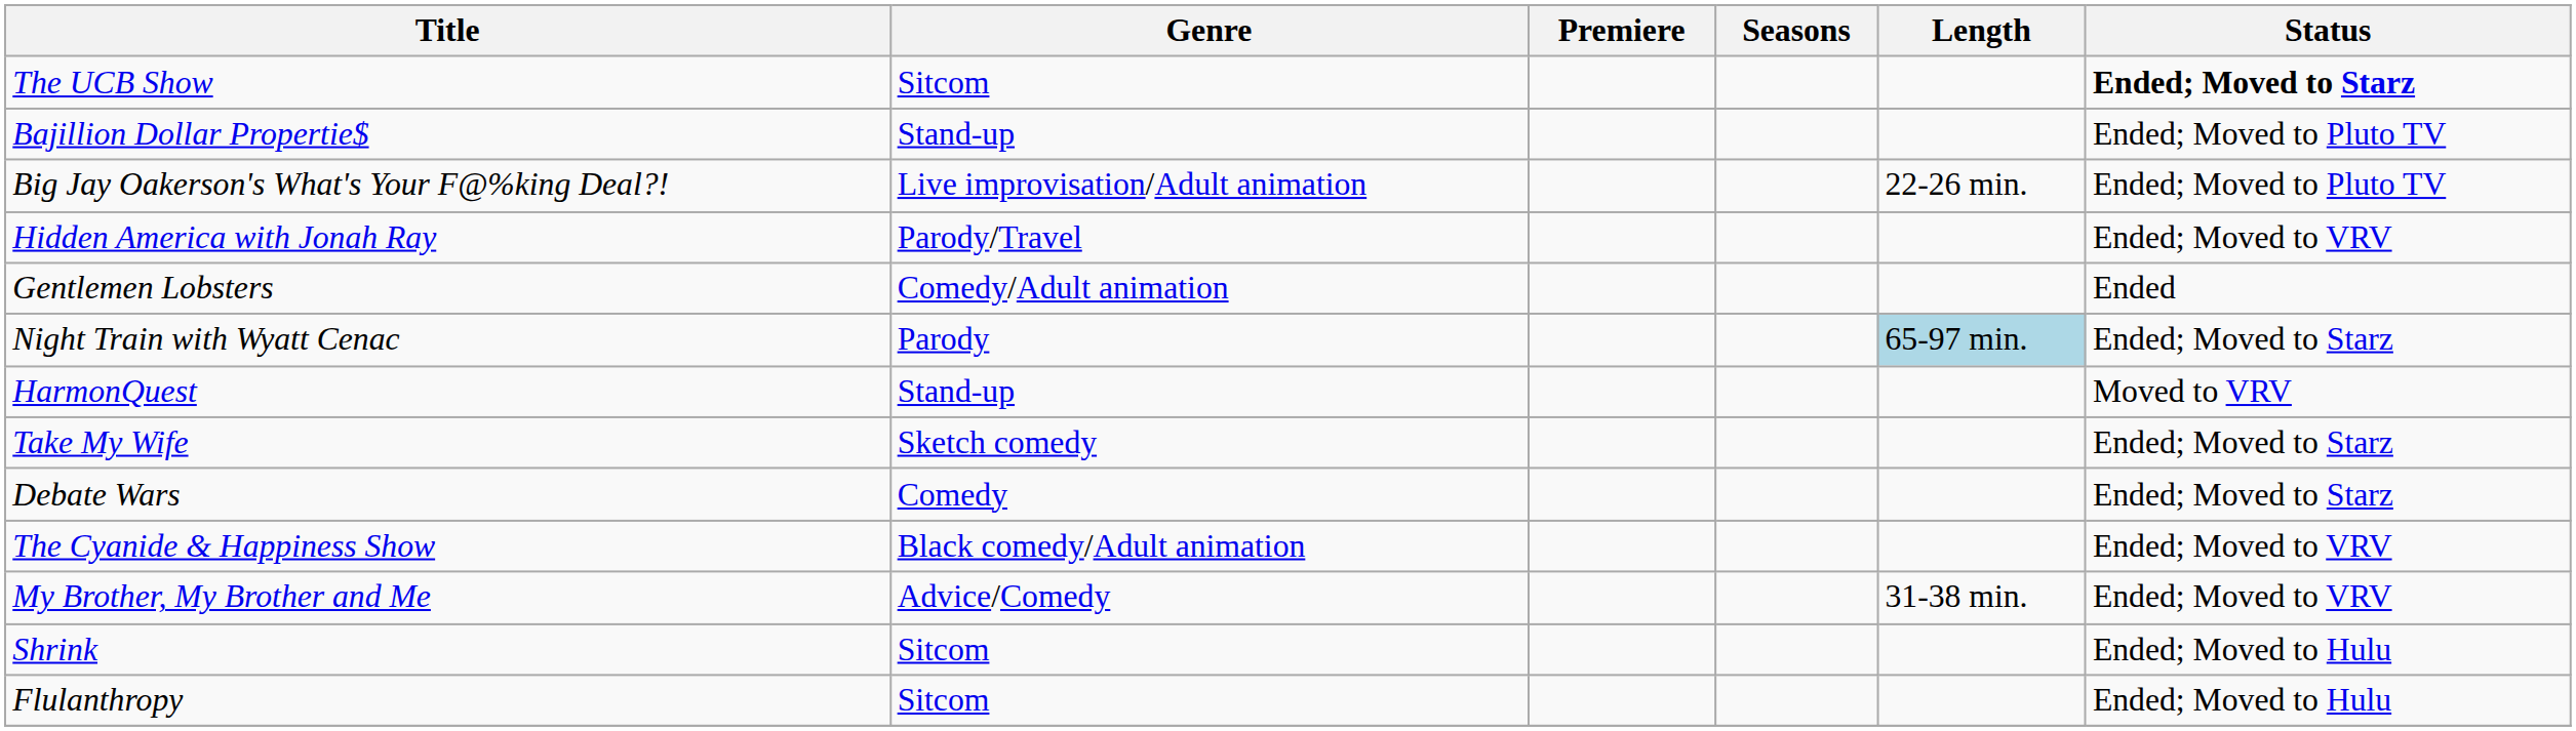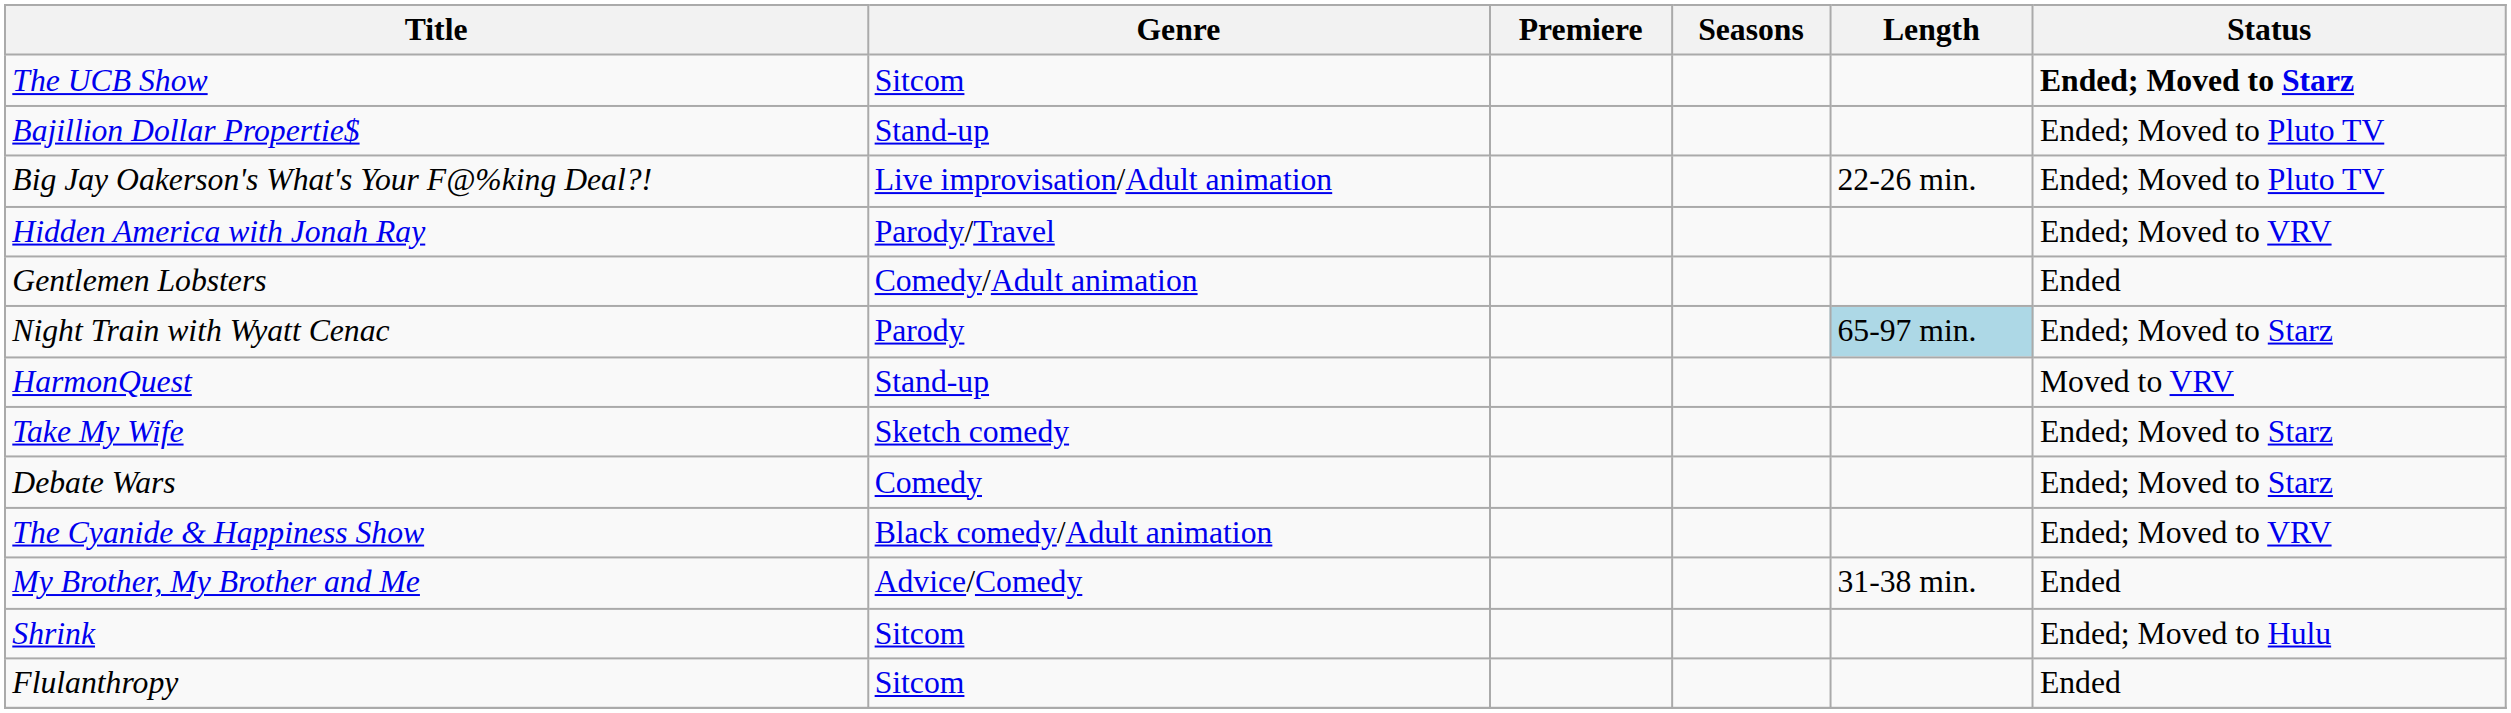My Brother, My Brother and Me | Status: Ended; Moved to VRV -> Ended
Flulanthropy | Status: Ended; Moved to Hulu -> Ended
